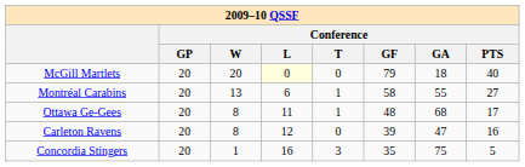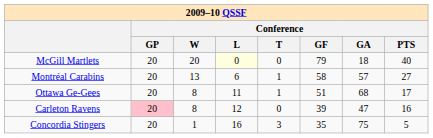Montréal Carabins | Conference / GA: 55 -> 57
Ottawa Ge-Gees | Conference / GF: 48 -> 51
Carleton Ravens | Conference / GP: no background -> pink background
